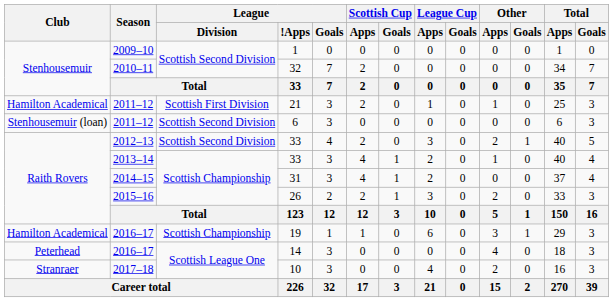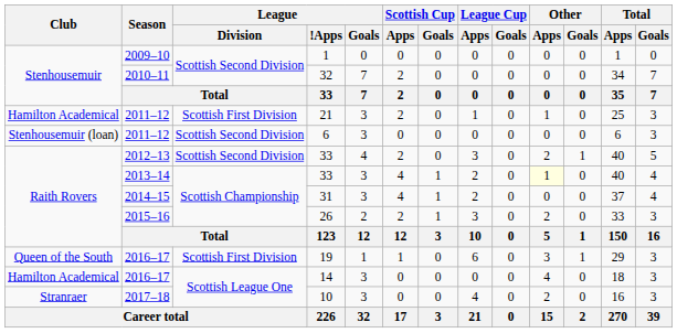2013–14 / 33 | Other / Apps: no background -> lightyellow background
19 | Club: Hamilton Academical -> Queen of the South
19 | League / Division: Scottish Championship -> Scottish First Division
14 | Club: Peterhead -> Hamilton Academical
